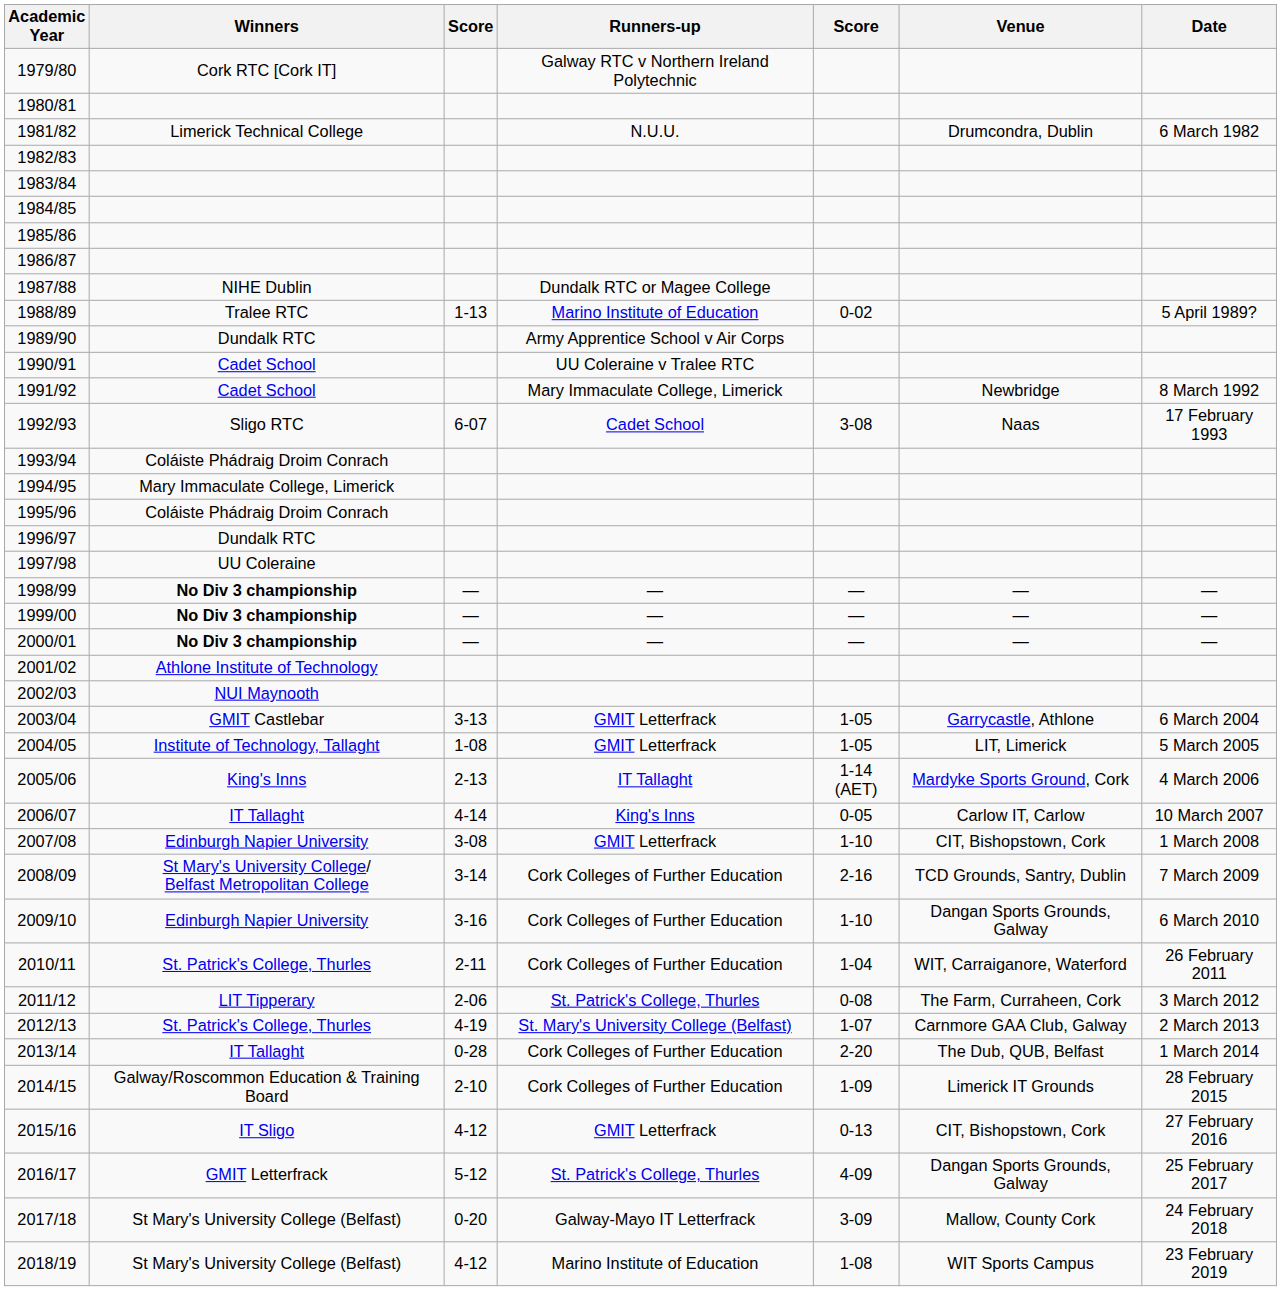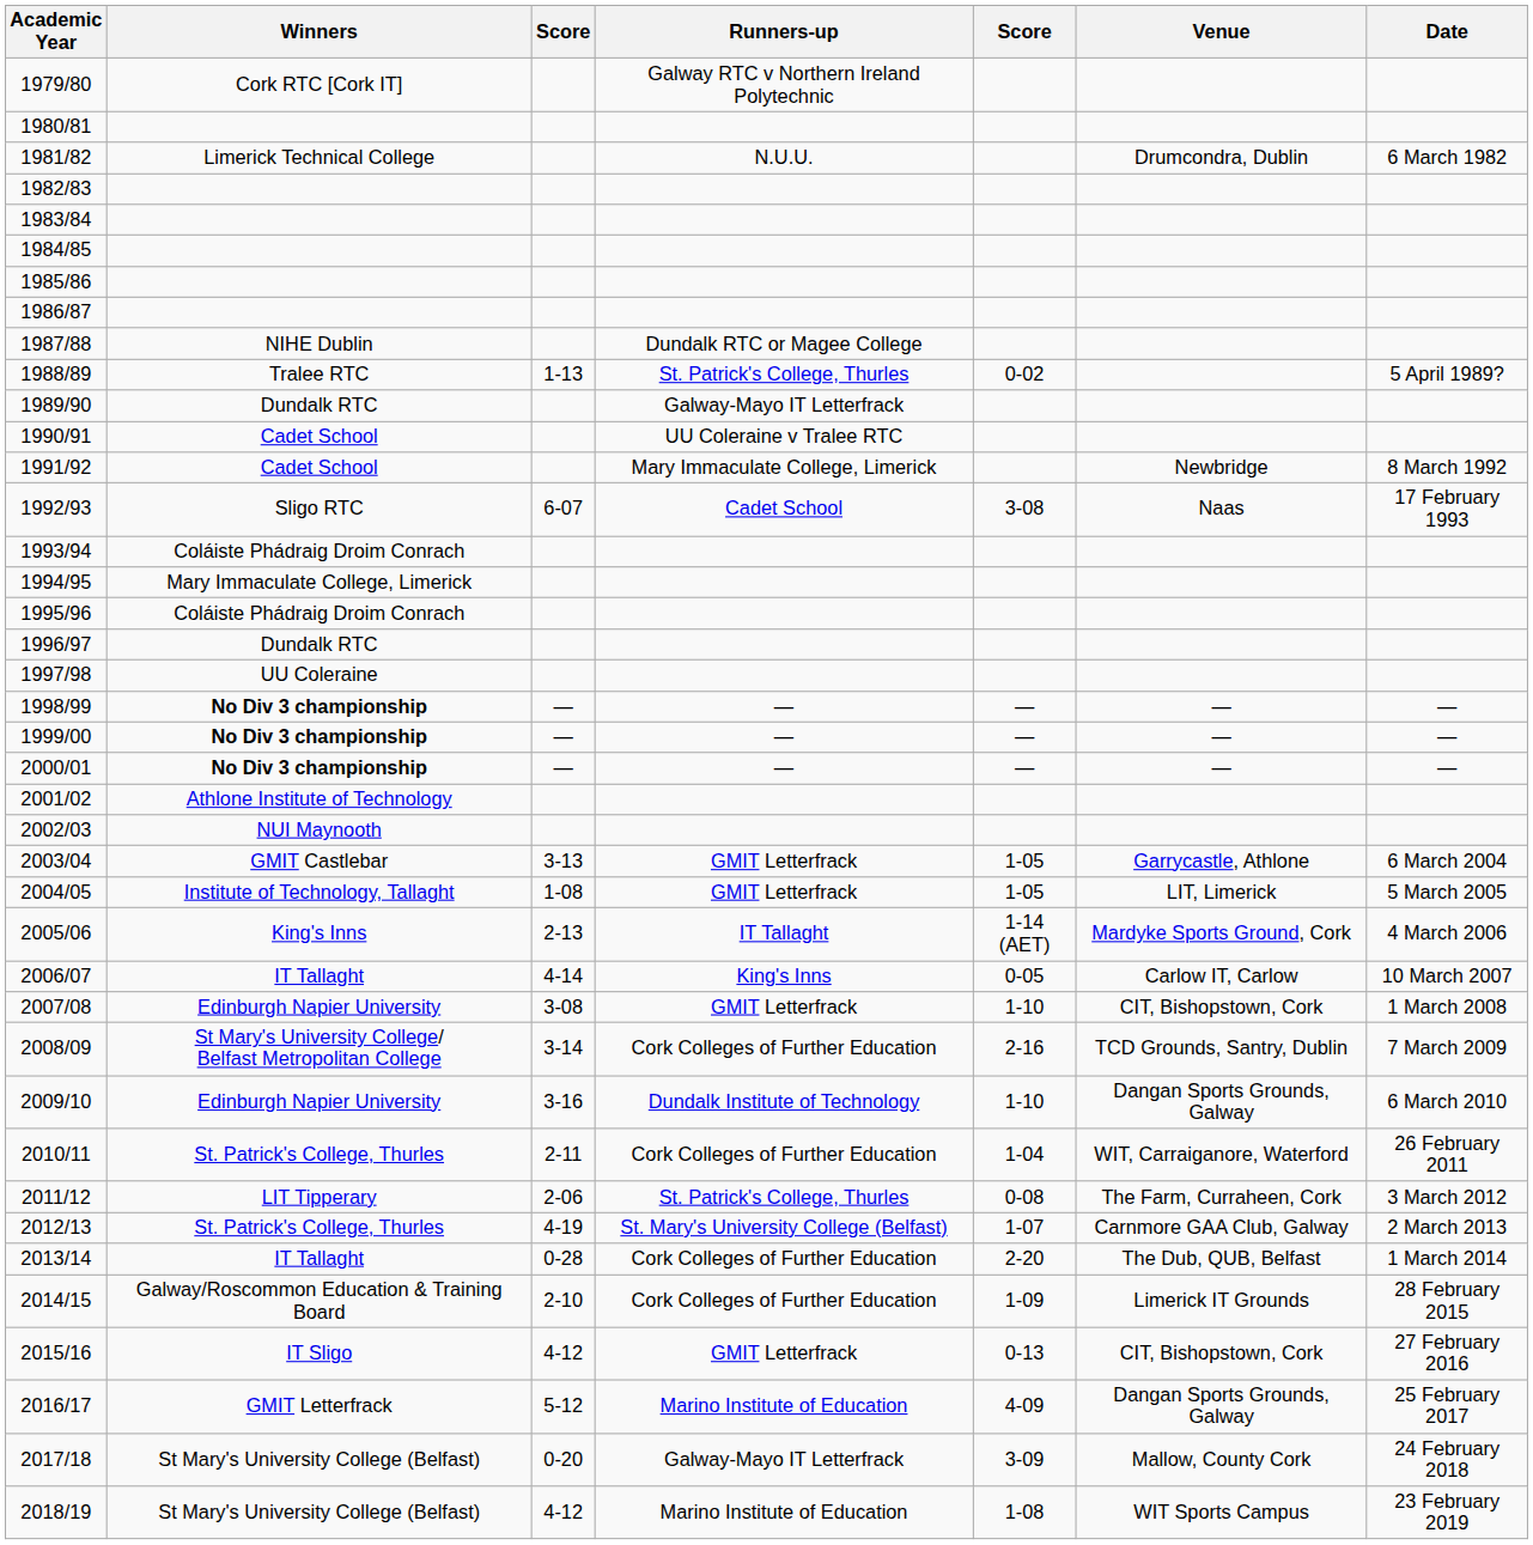1988/89 | Runners-up: Marino Institute of Education -> St. Patrick's College, Thurles
1989/90 | Runners-up: Army Apprentice School v Air Corps -> Galway-Mayo IT Letterfrack
2009/10 | Runners-up: Cork Colleges of Further Education -> Dundalk Institute of Technology
2016/17 | Runners-up: St. Patrick's College, Thurles -> Marino Institute of Education
